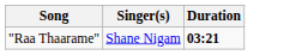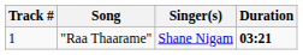+ column: Track # | 1
